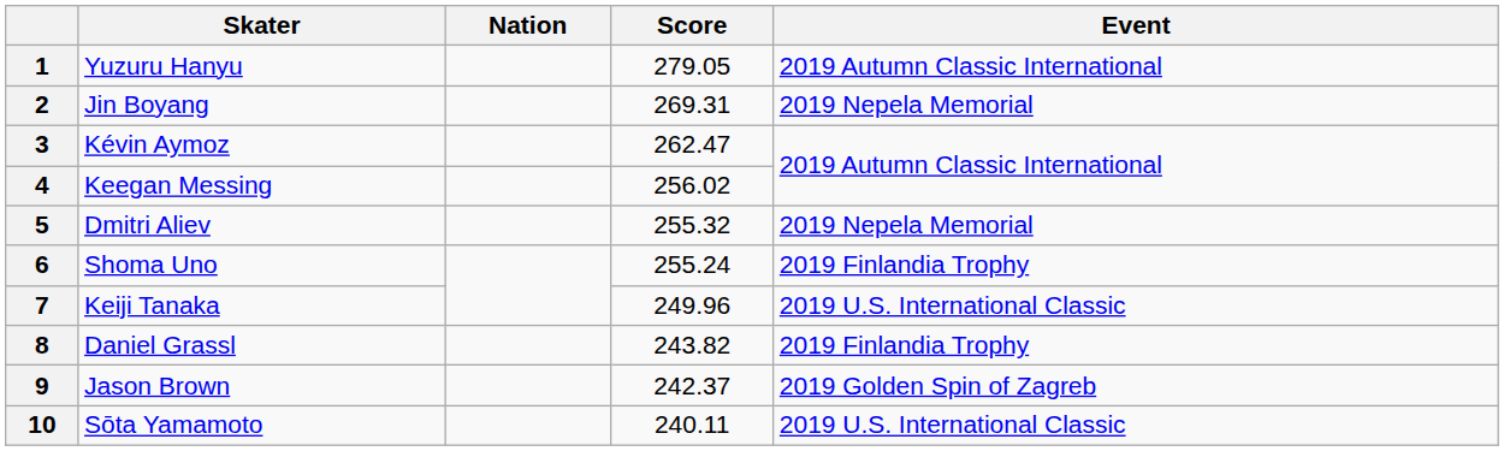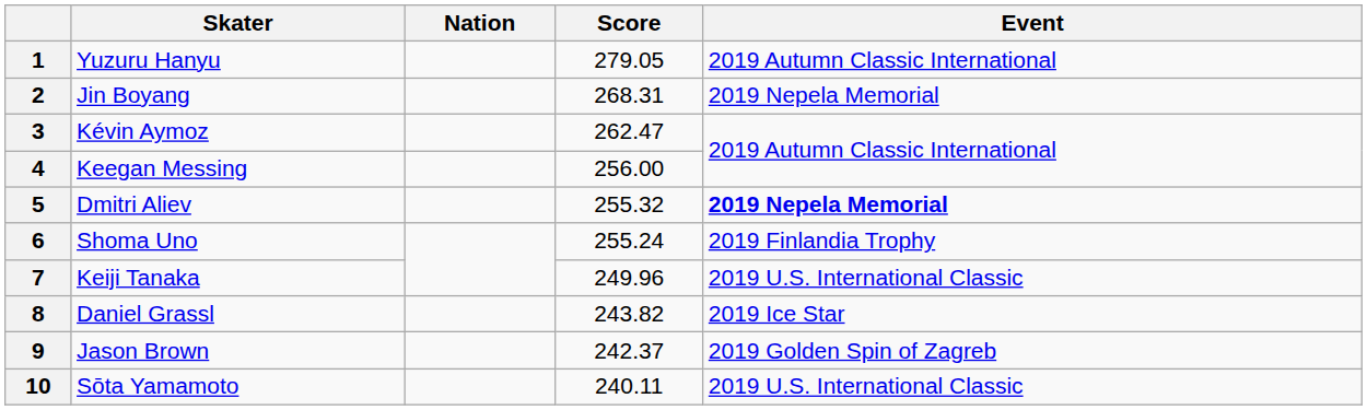2 | Score: 269.31 -> 268.31
4 | Score: 256.02 -> 256.00
5 | Event: normal -> bold
8 | Event: 2019 Finlandia Trophy -> 2019 Ice Star
